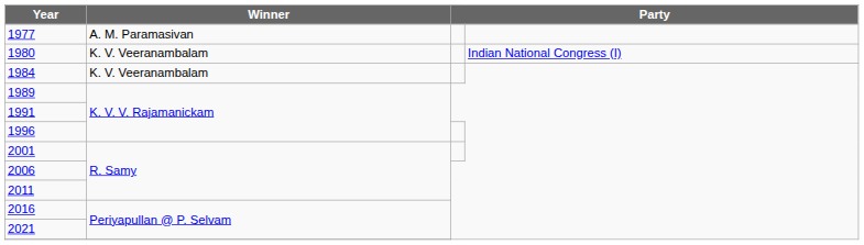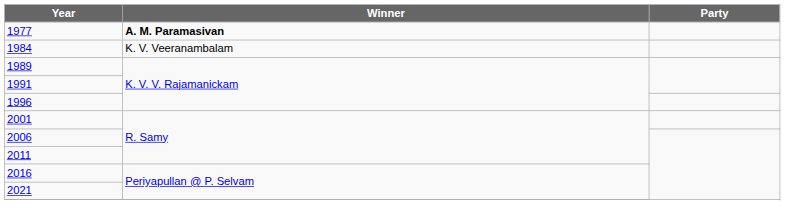1977 | Winner: normal -> bold
- row: 1980 | K. V. Veeranambalam | Indian National Congress (I)
